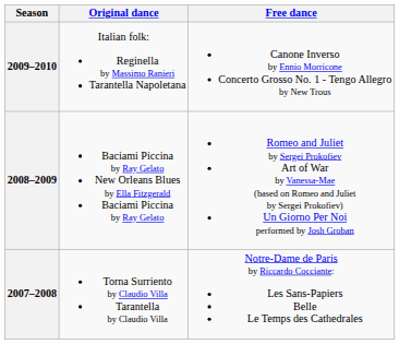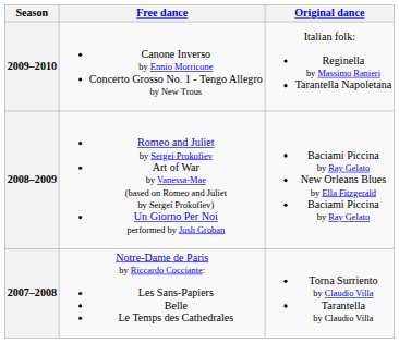columns swapped: Original dance <-> Free dance
